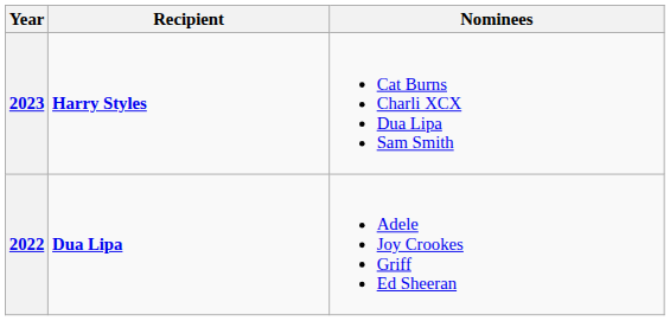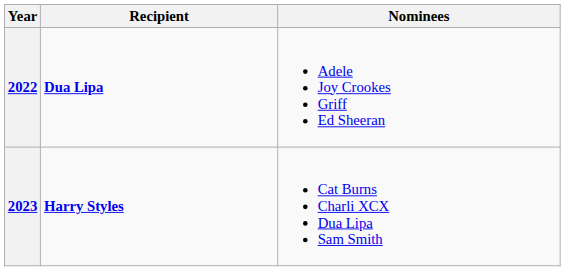rows swapped: 2022 <-> 2023
